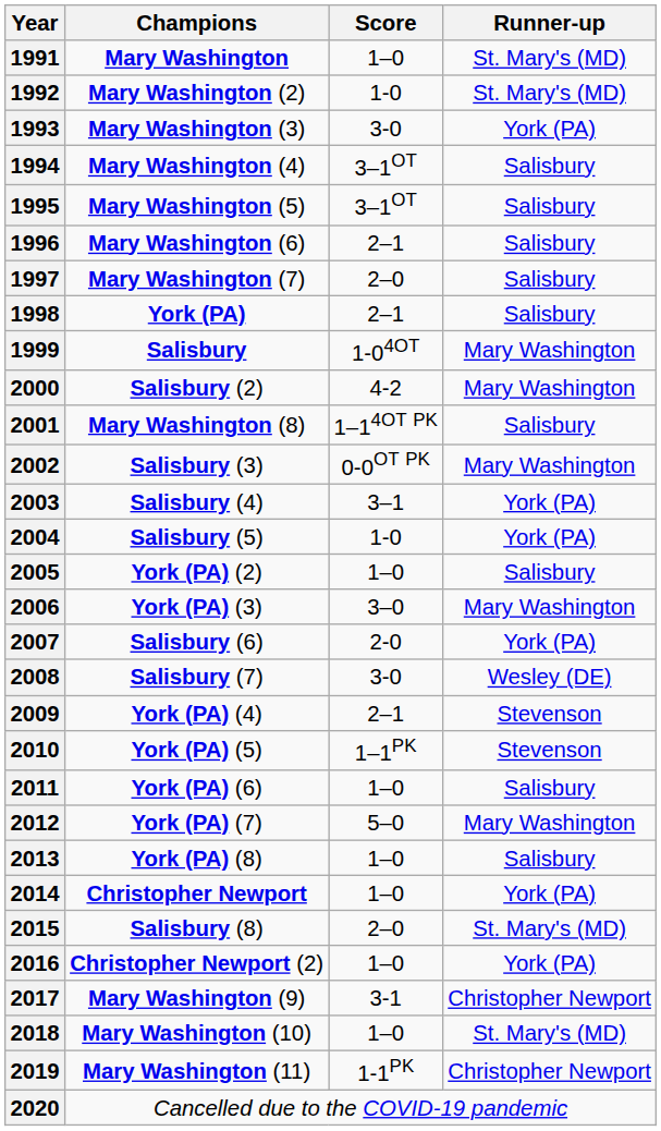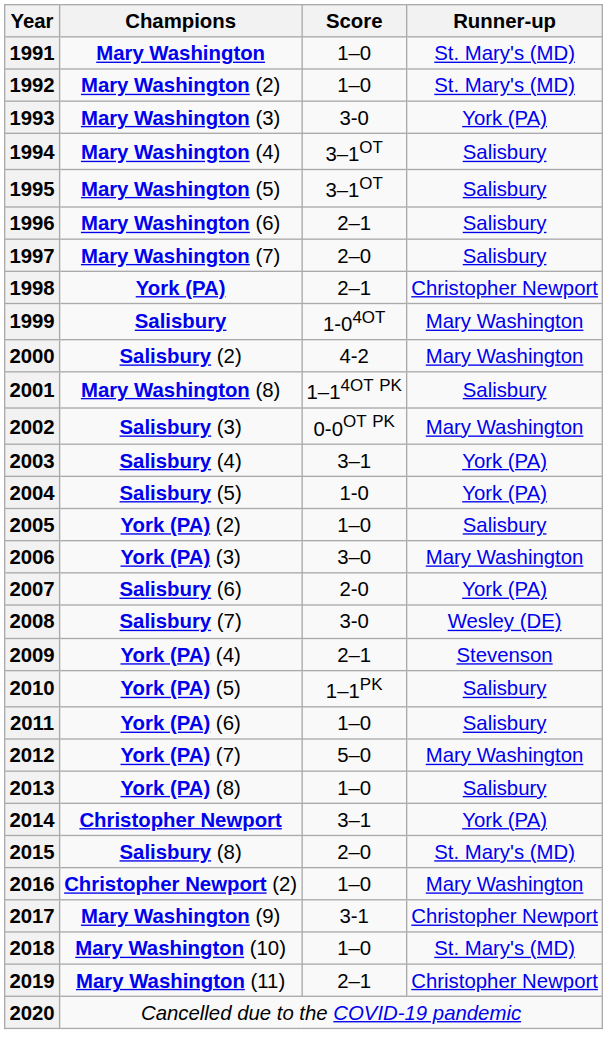1992 | Score: 1-0 -> 1–0
1998 | Runner-up: Salisbury -> Christopher Newport
2010 | Runner-up: Stevenson -> Salisbury
2014 | Score: 1–0 -> 3–1
2016 | Runner-up: York (PA) -> Mary Washington
2019 | Score: 1-1PK -> 2–1
